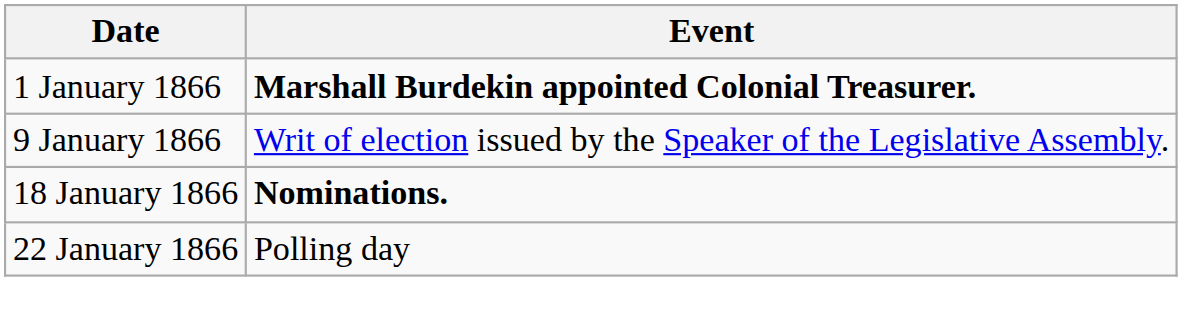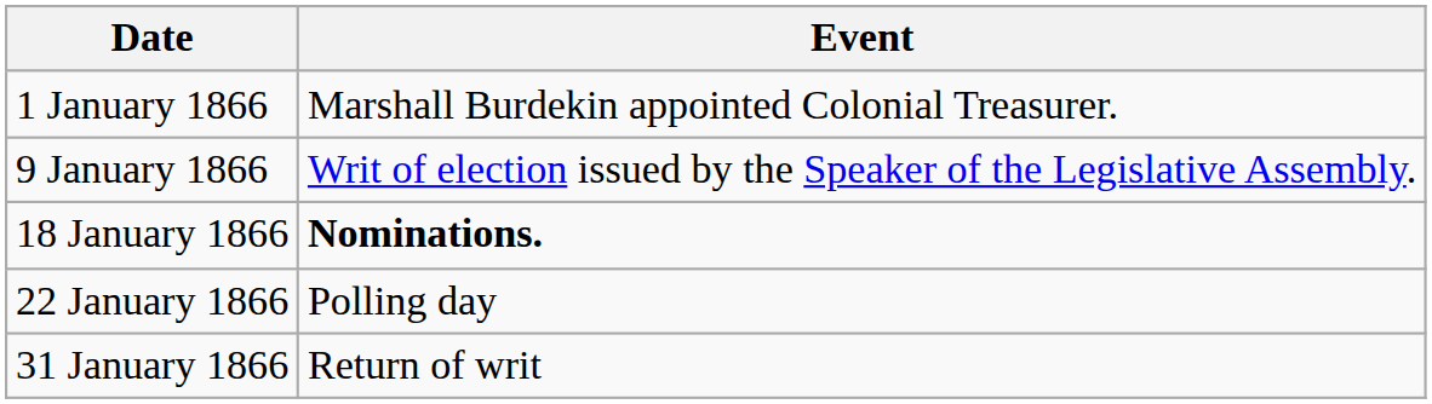1 January 1866 | Event: bold -> normal
+ row: 31 January 1866 | Return of writ
